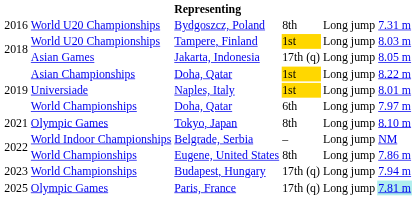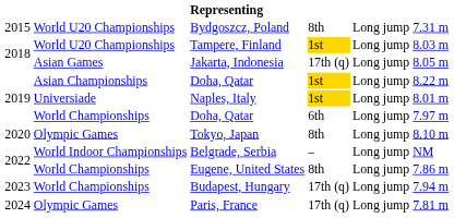Bydgoszcz, Poland | column 1: 2016 -> 2015
Tokyo, Japan | column 1: 2021 -> 2020
Paris, France | column 1: 2025 -> 2024
Paris, France | column 6: paleturquoise background -> no background
